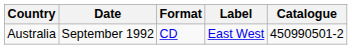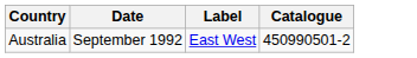- column: Format | CD
